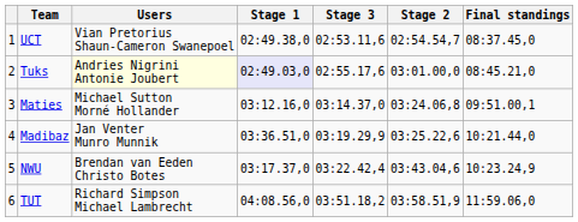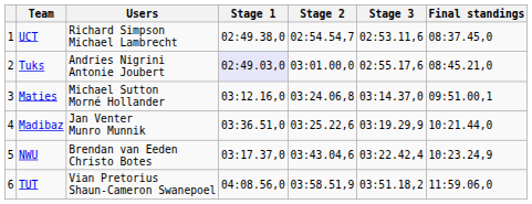columns swapped: Stage 2 <-> Stage 3
UCT | Users: Vian Pretorius Shaun-Cameron Swanepoel -> Richard Simpson Michael Lambrecht
Tuks | Users: lightyellow background -> no background
TUT | Users: Richard Simpson Michael Lambrecht -> Vian Pretorius Shaun-Cameron Swanepoel
